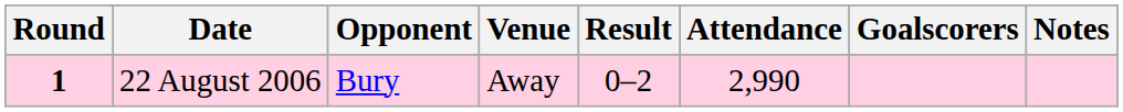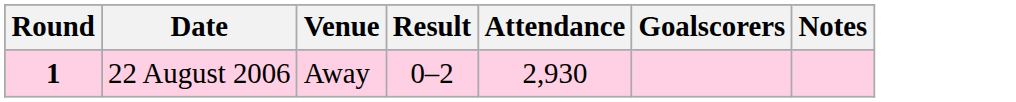- column: Opponent | Bury
22 August 2006 | Attendance: 2,990 -> 2,930
